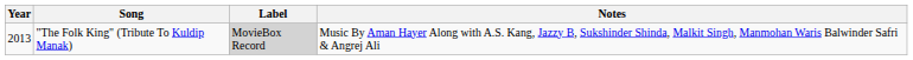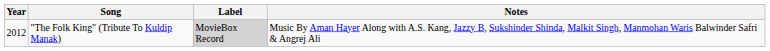"The Folk King" (Tribute To Kuldip Manak) | Year: 2013 -> 2012
